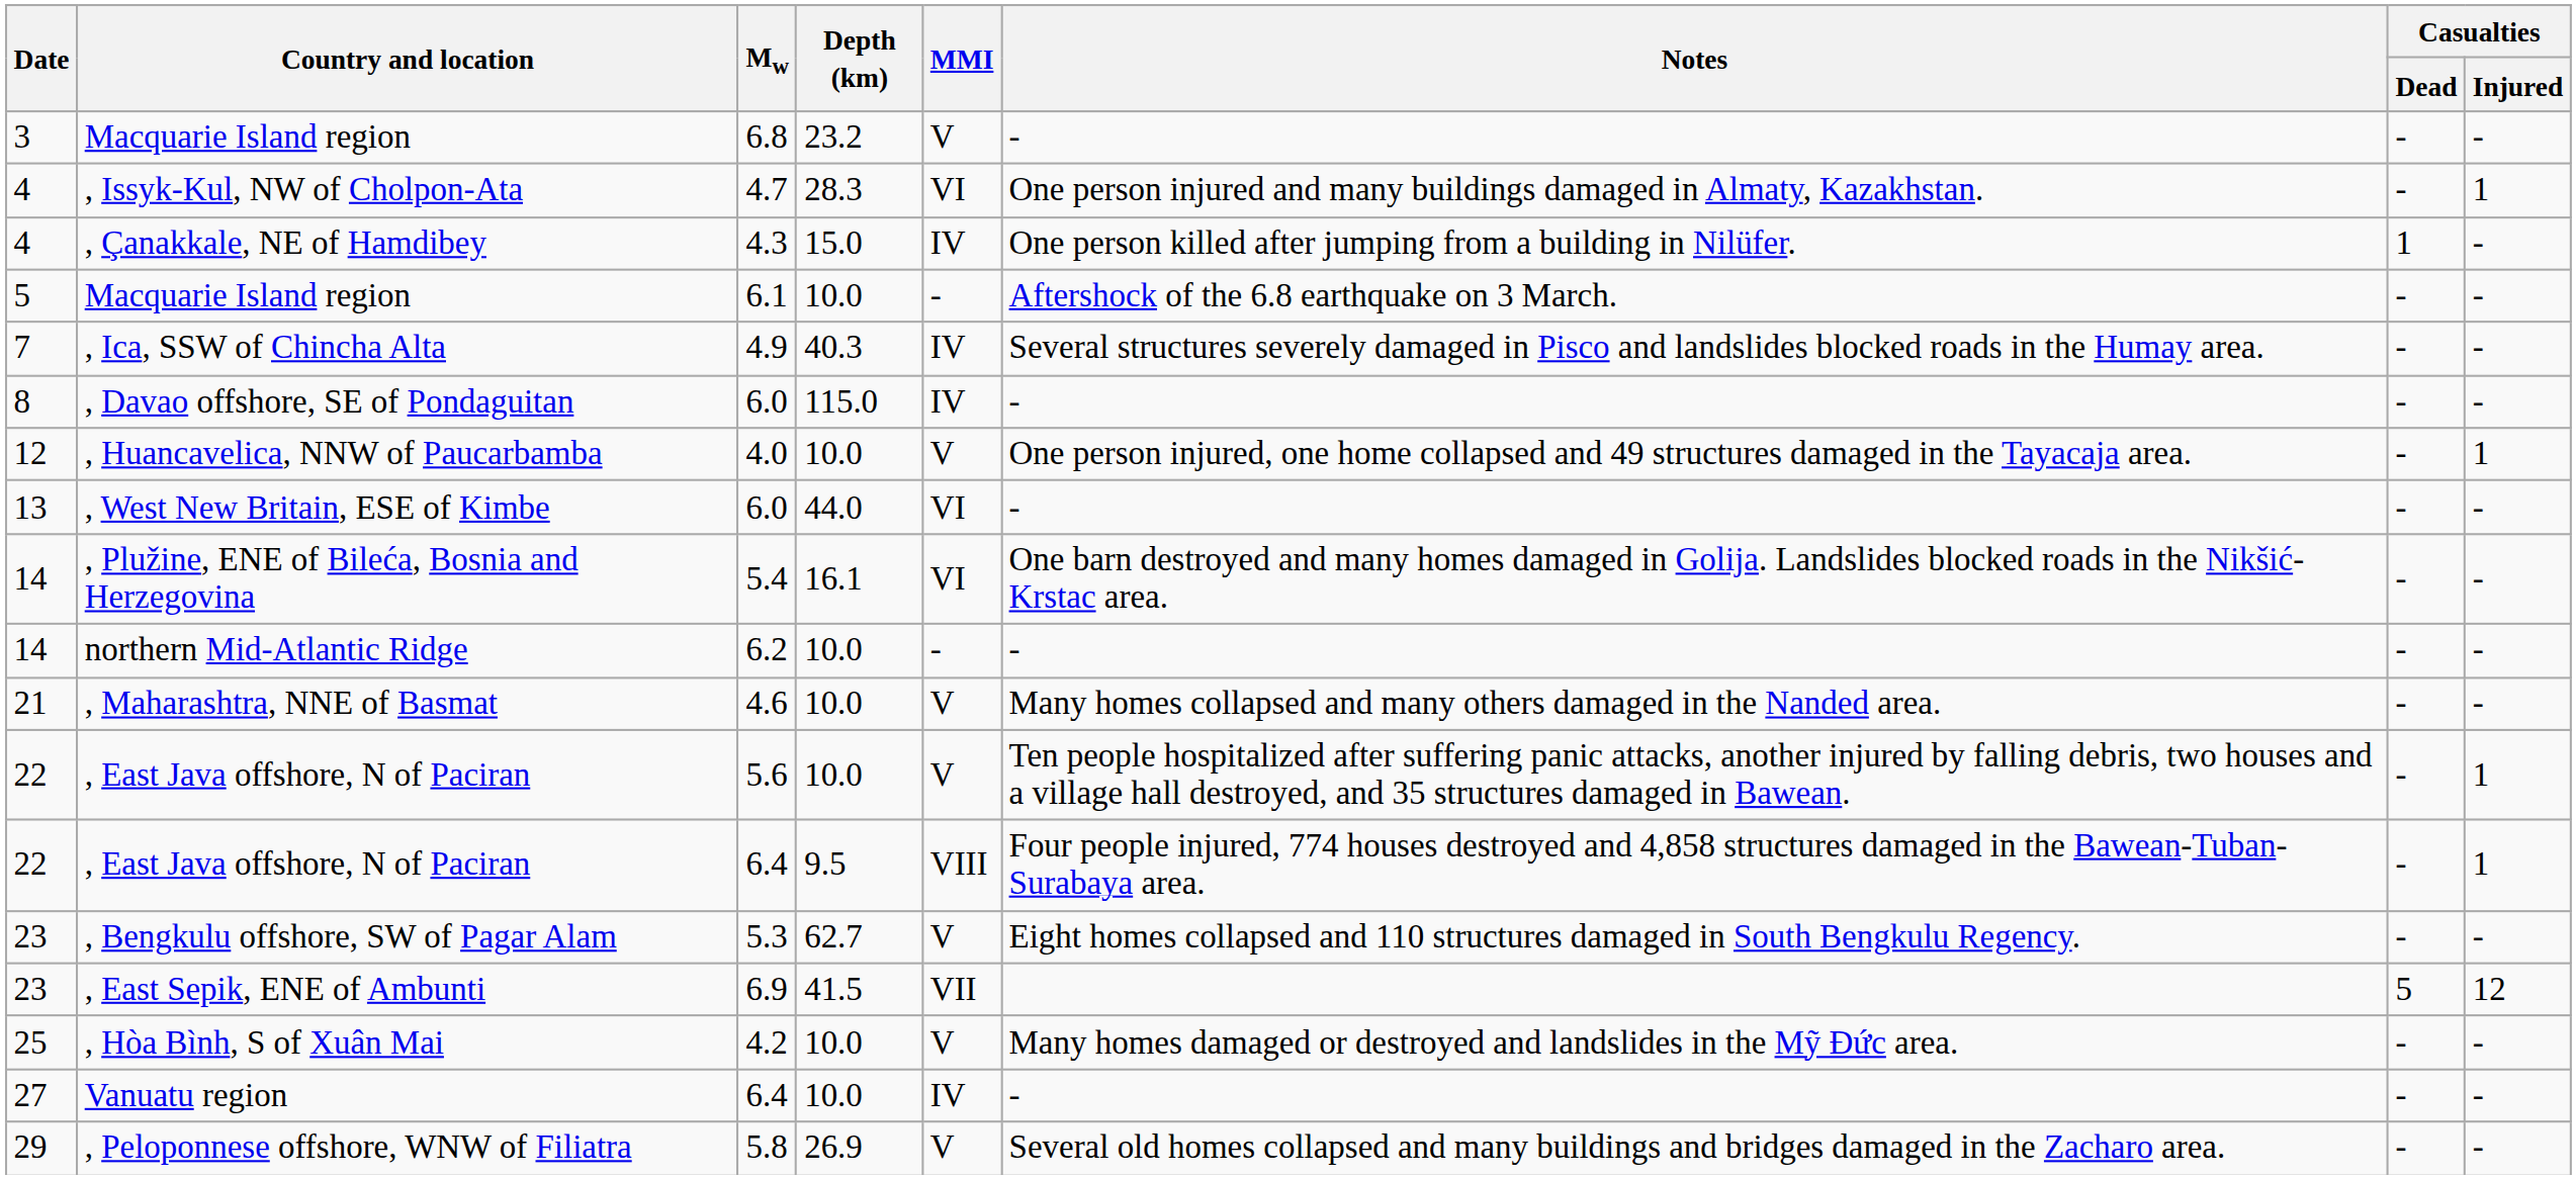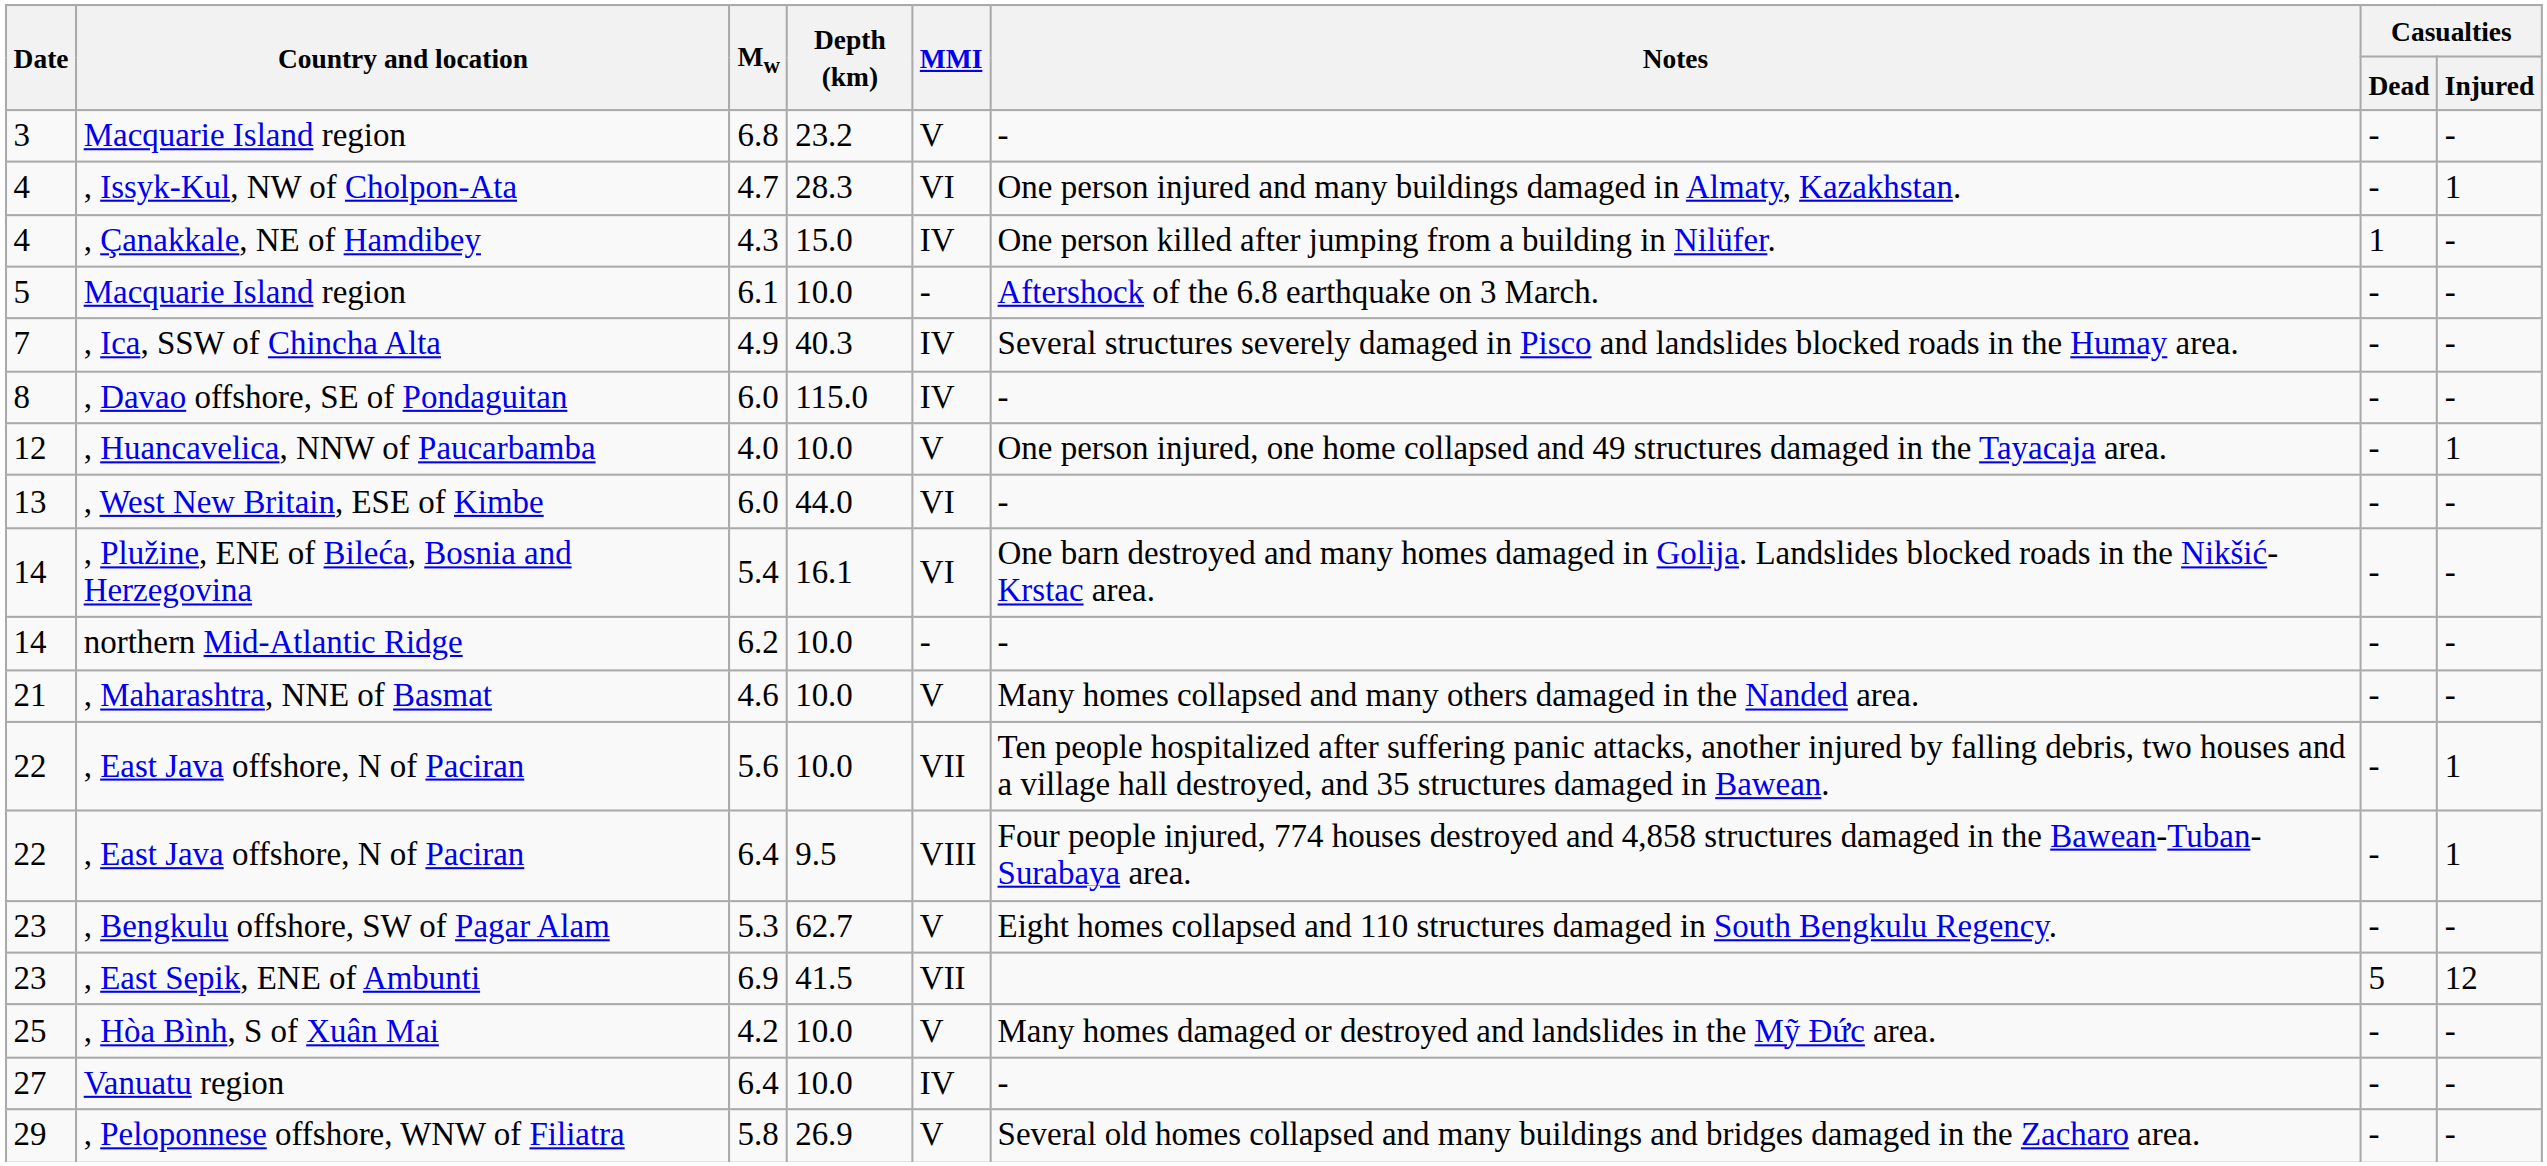, East Java offshore, N of Paciran / 5.6 | MMI: V -> VII
